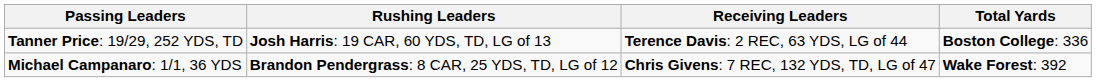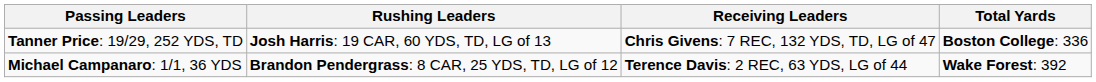Tanner Price: 19/29, 252 YDS, TD | Receiving Leaders: Terence Davis: 2 REC, 63 YDS, LG of 44 -> Chris Givens: 7 REC, 132 YDS, TD, LG of 47
Michael Campanaro: 1/1, 36 YDS | Receiving Leaders: Chris Givens: 7 REC, 132 YDS, TD, LG of 47 -> Terence Davis: 2 REC, 63 YDS, LG of 44
